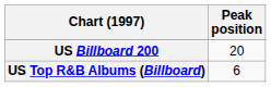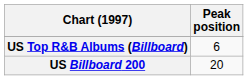rows swapped: US Billboard 200 <-> US Top R&B Albums (Billboard)
